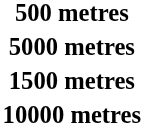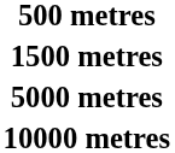rows swapped: 1500 metres <-> 5000 metres
